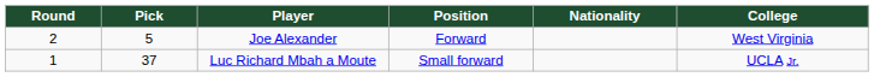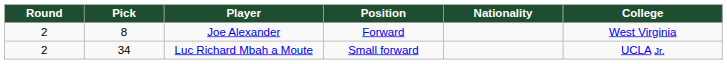Joe Alexander | Pick: 5 -> 8
Luc Richard Mbah a Moute | Round: 1 -> 2
Luc Richard Mbah a Moute | Pick: 37 -> 34
